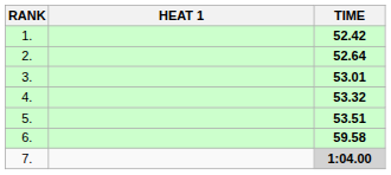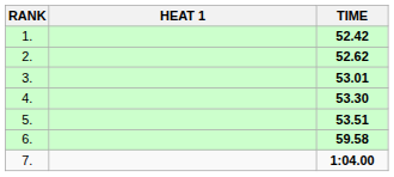2. | TIME: 52.64 -> 52.62
4. | TIME: 53.32 -> 53.30
7. | TIME: lightgrey background -> no background
